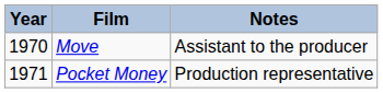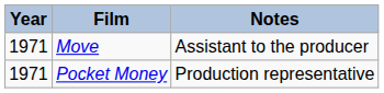Move | Year: 1970 -> 1971
